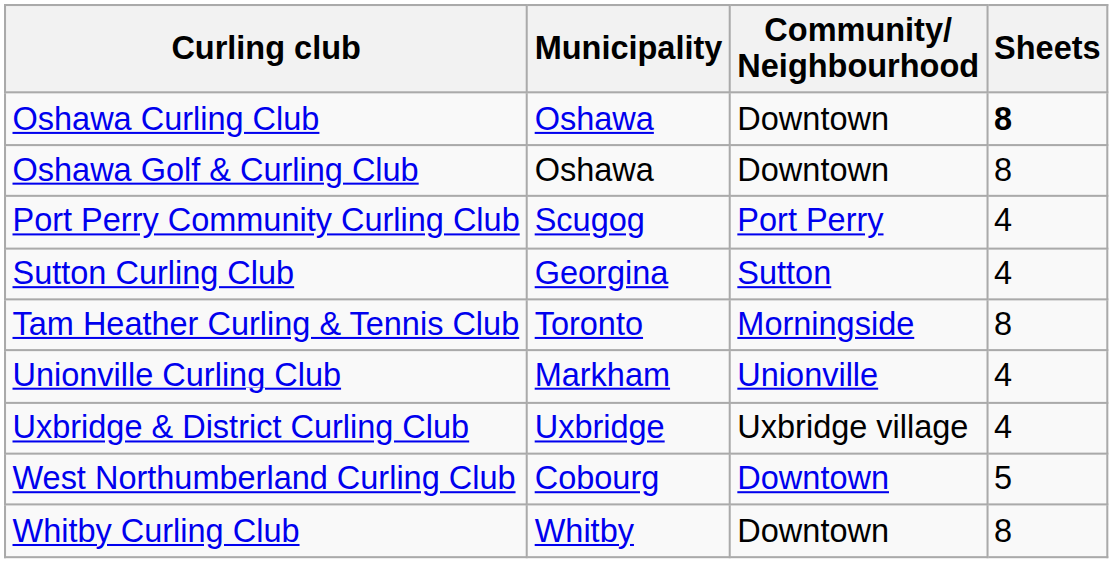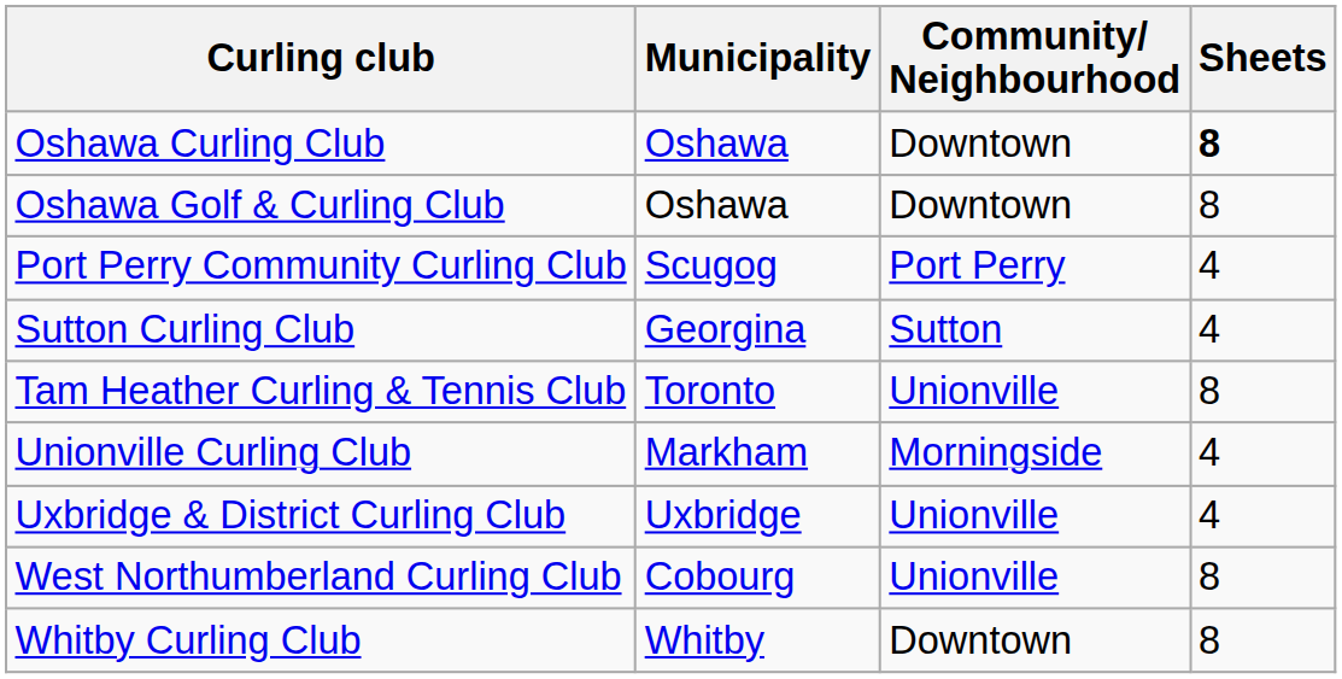Tam Heather Curling & Tennis Club | Community/ Neighbourhood: Morningside -> Unionville
Unionville Curling Club | Community/ Neighbourhood: Unionville -> Morningside
Uxbridge & District Curling Club | Community/ Neighbourhood: Uxbridge village -> Unionville
West Northumberland Curling Club | Community/ Neighbourhood: Downtown -> Unionville
West Northumberland Curling Club | Sheets: 5 -> 8
